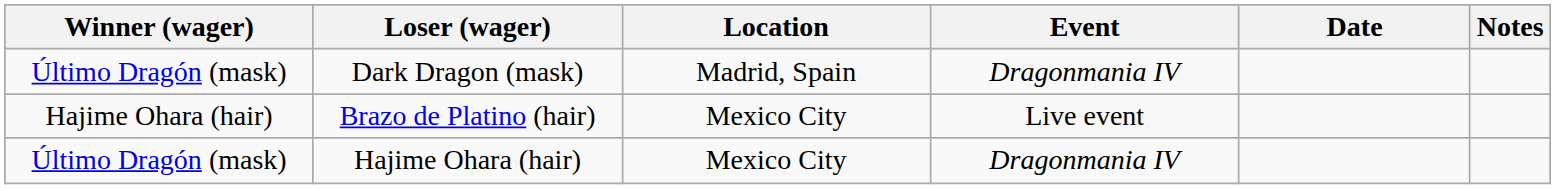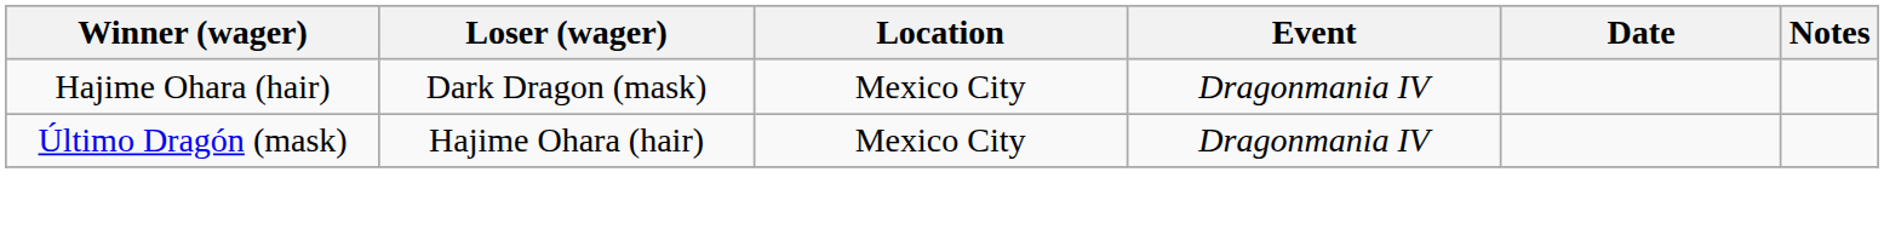Dark Dragon (mask) | Winner (wager): Último Dragón (mask) -> Hajime Ohara (hair)
Dark Dragon (mask) | Location: Madrid, Spain -> Mexico City
- row: Hajime Ohara (hair) | Brazo de Platino (hair) | Mexico City | Live event
